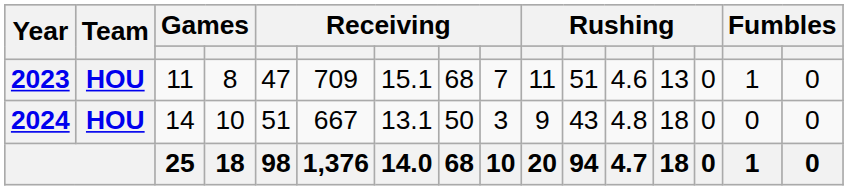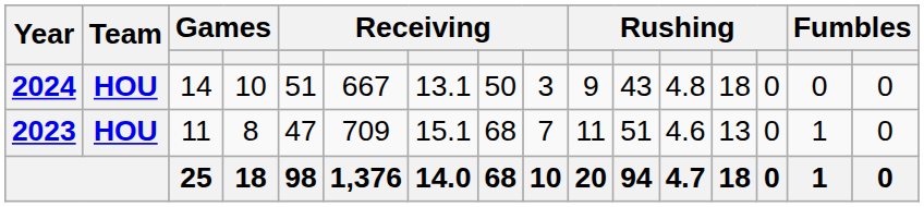rows swapped: 2023 <-> 2024
